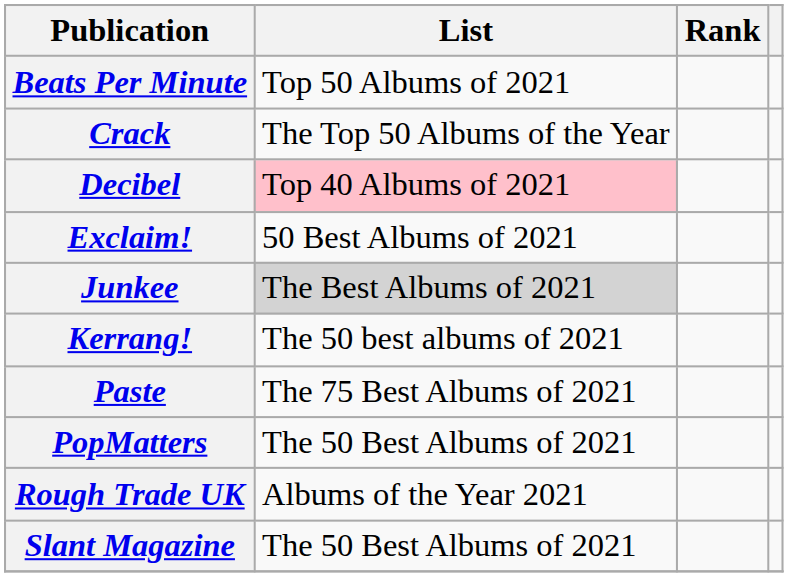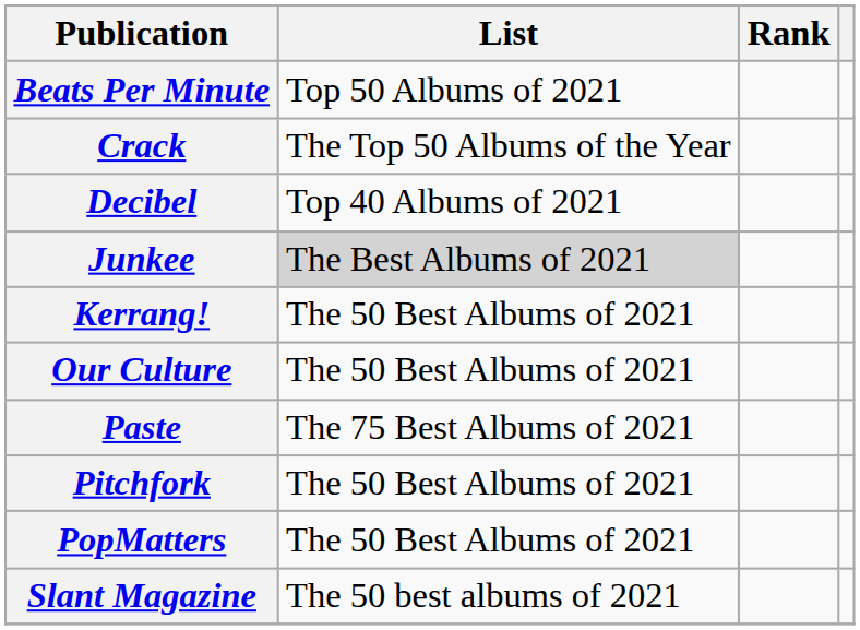Decibel | List: pink background -> no background
- row: Exclaim! | 50 Best Albums of 2021
Kerrang! | List: The 50 best albums of 2021 -> The 50 Best Albums of 2021
+ row: Our Culture | The 50 Best Albums of 2021
+ row: Pitchfork | The 50 Best Albums of 2021
- row: Rough Trade UK | Albums of the Year 2021
Slant Magazine | List: The 50 Best Albums of 2021 -> The 50 best albums of 2021
